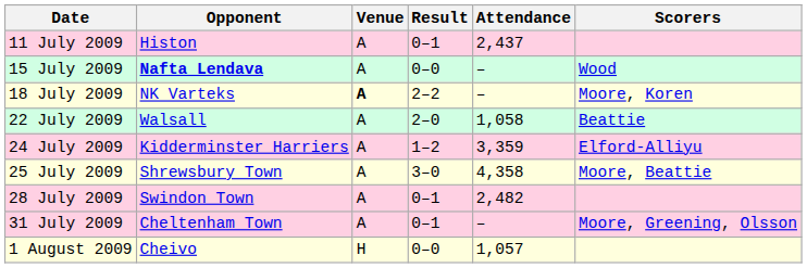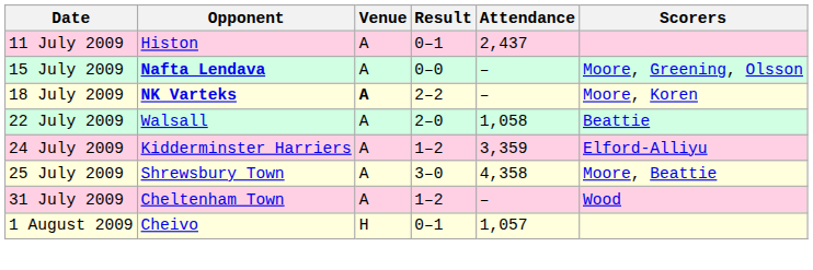15 July 2009 | Scorers: Wood -> Moore, Greening, Olsson
18 July 2009 | Opponent: normal -> bold
- row: 28 July 2009 | Swindon Town | A | 0–1 | 2,482
31 July 2009 | Result: 0–1 -> 1–2
31 July 2009 | Scorers: Moore, Greening, Olsson -> Wood
1 August 2009 | Result: 0–0 -> 0–1
